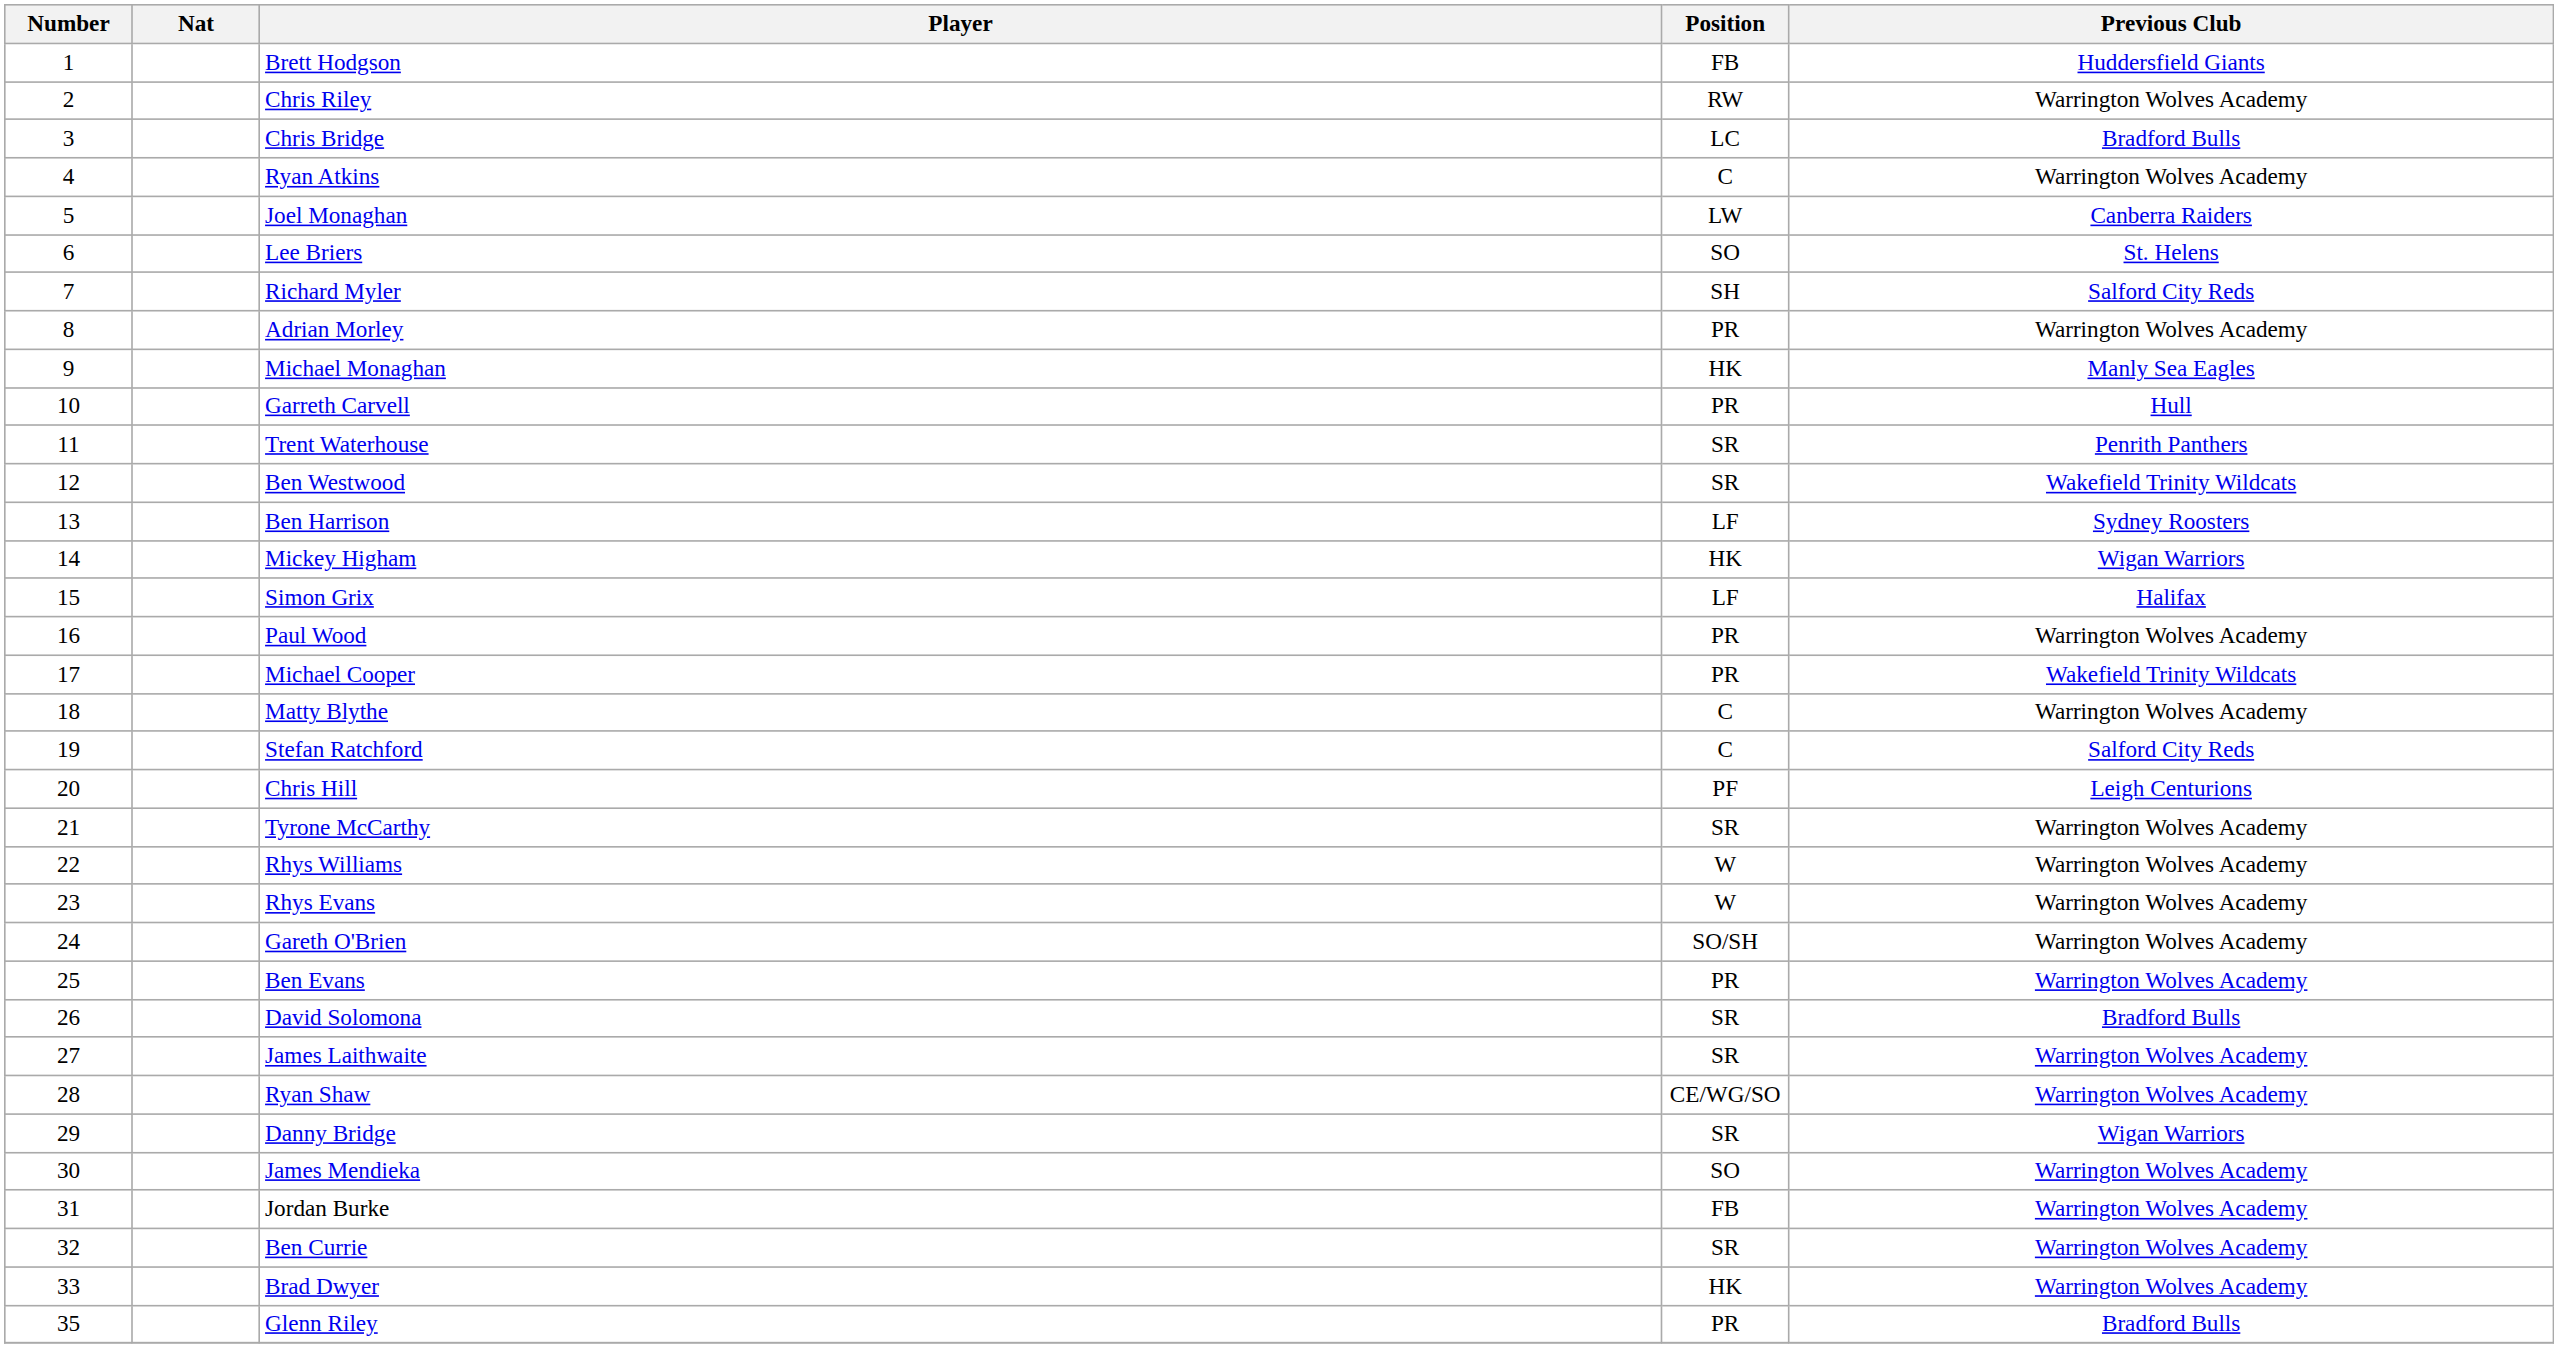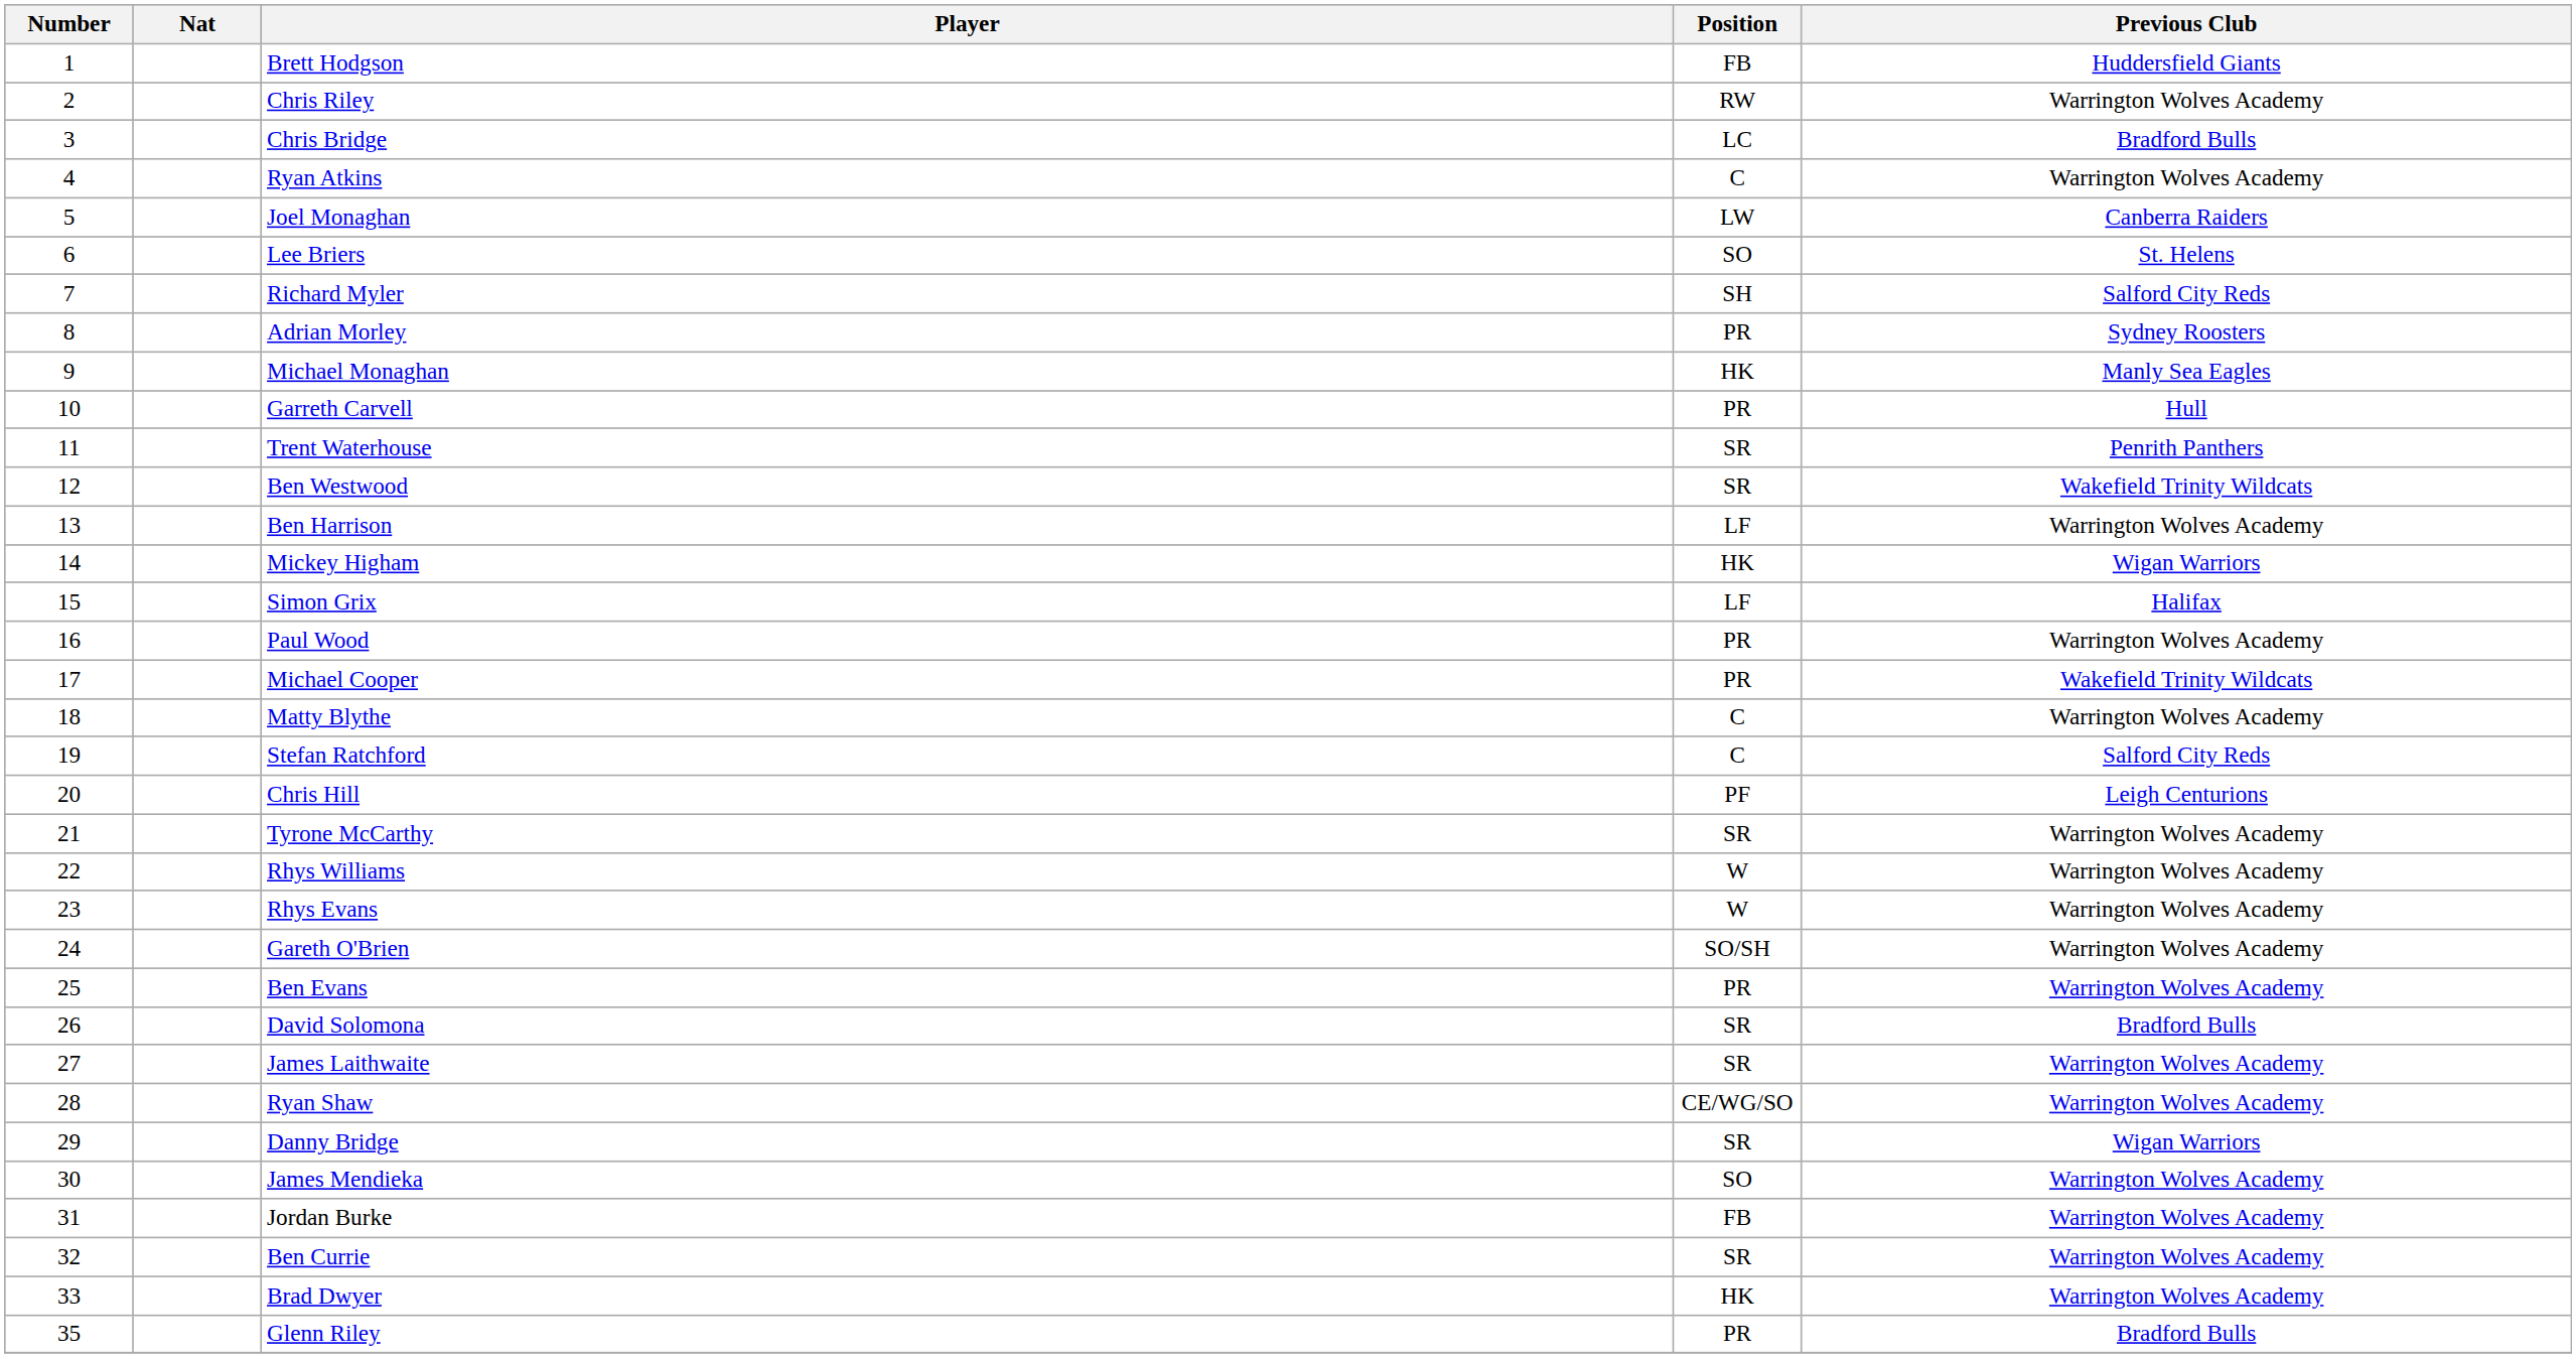Adrian Morley | Previous Club: Warrington Wolves Academy -> Sydney Roosters
Ben Harrison | Previous Club: Sydney Roosters -> Warrington Wolves Academy
